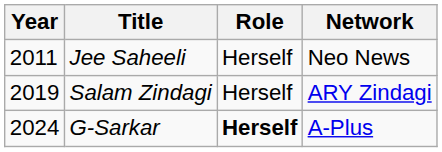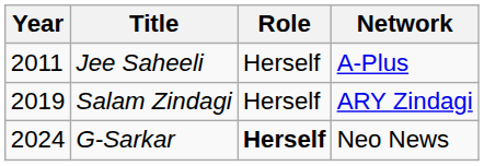Jee Saheeli | Network: Neo News -> A-Plus
G-Sarkar | Network: A-Plus -> Neo News
